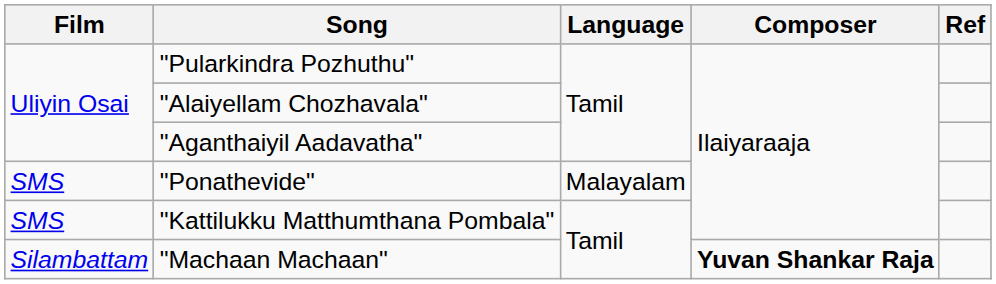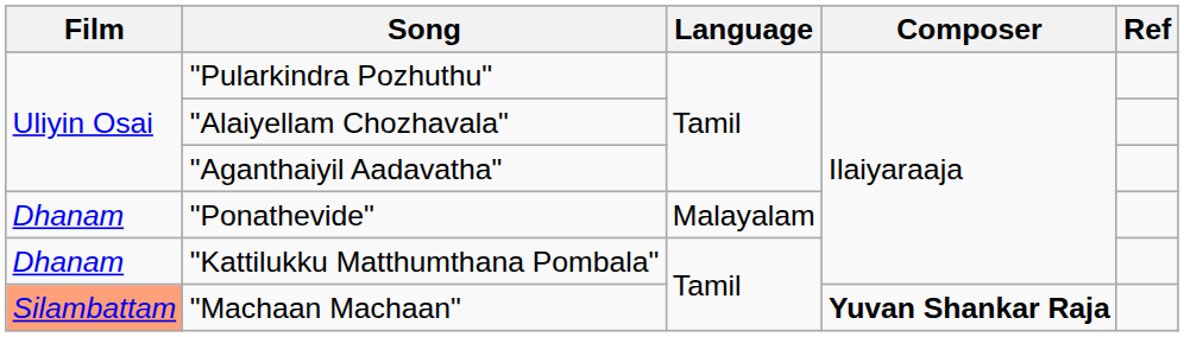"Ponathevide" | Film: SMS -> Dhanam
"Kattilukku Matthumthana Pombala" | Film: SMS -> Dhanam
"Machaan Machaan" | Film: no background -> lightsalmon background
